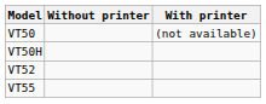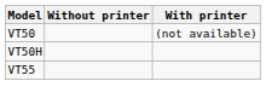- row: VT52
